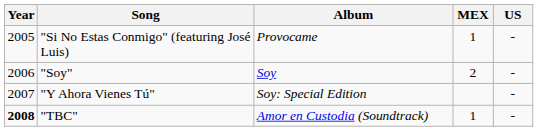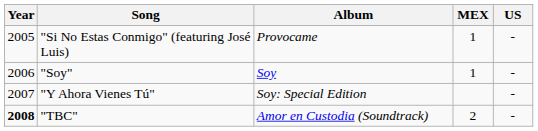"Soy" | MEX: 2 -> 1
"TBC" | MEX: 1 -> 2
